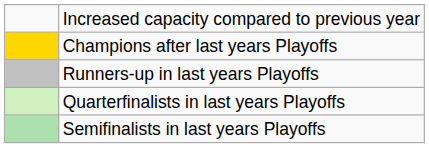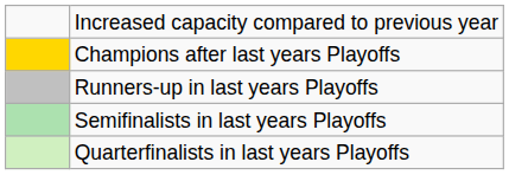rows swapped: Semifinalists in last years Playoffs <-> Quarterfinalists in last years Playoffs
